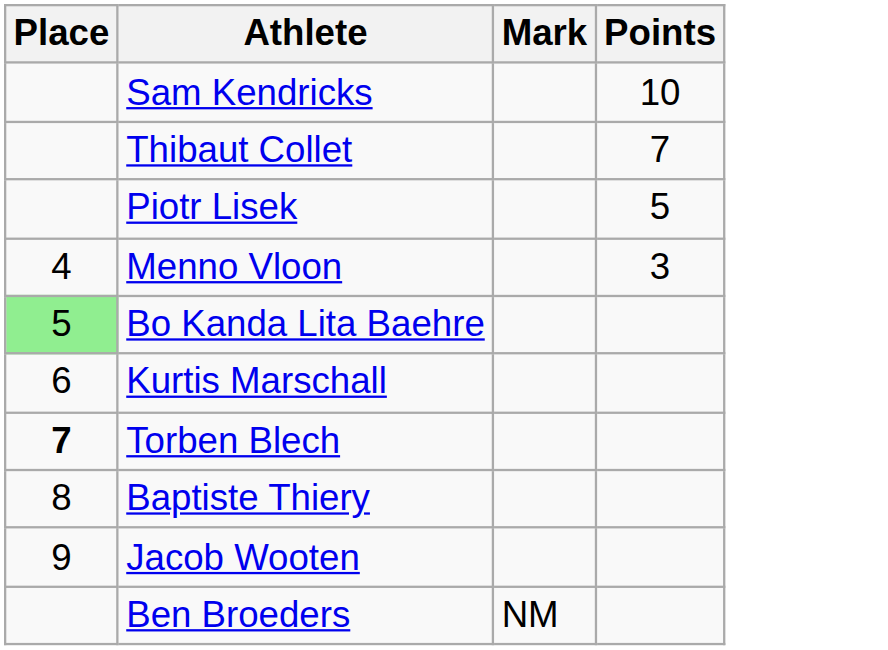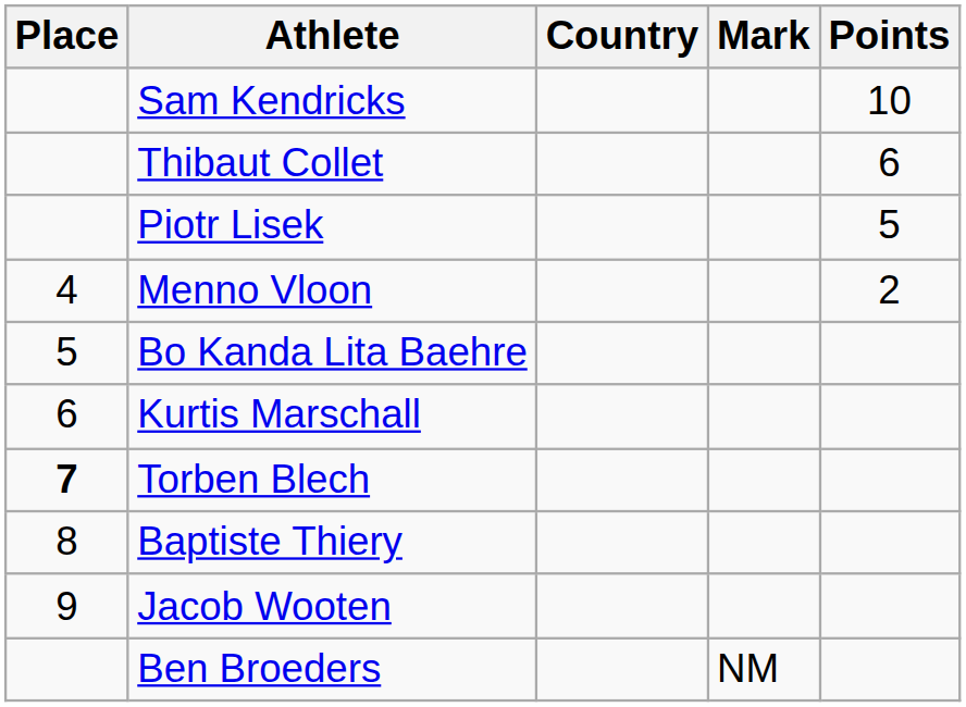+ column: Country
Thibaut Collet | Points: 7 -> 6
Menno Vloon | Points: 3 -> 2
Bo Kanda Lita Baehre | Place: lightgreen background -> no background
